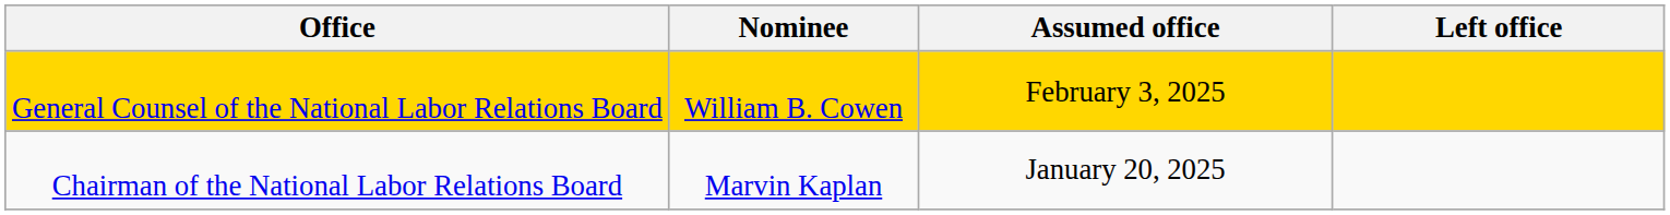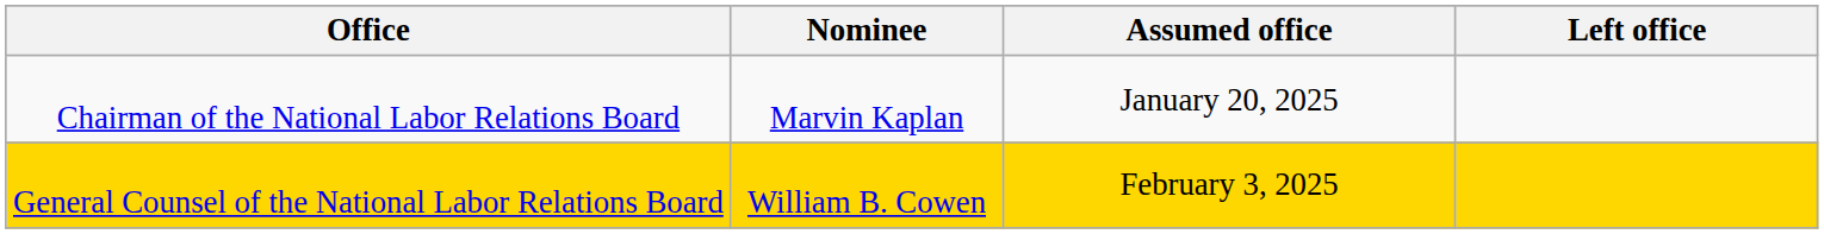rows swapped: Chairman of the National Labor Relations Board <-> General Counsel of the National Labor Relations Board
